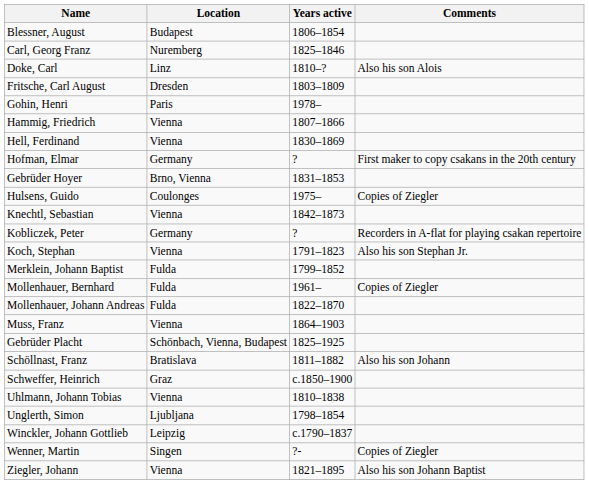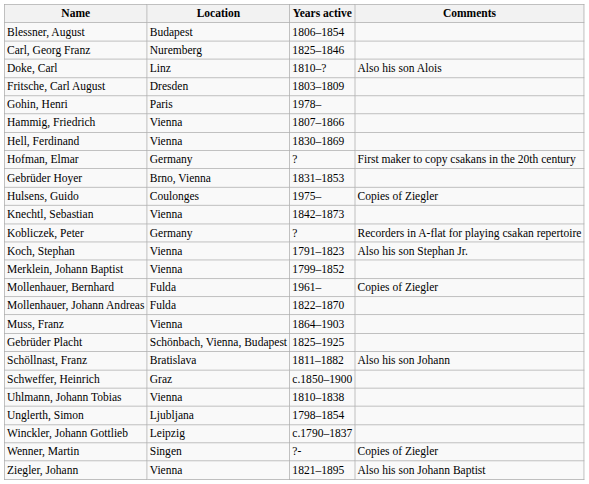Merklein, Johann Baptist | Location: Fulda -> Vienna
